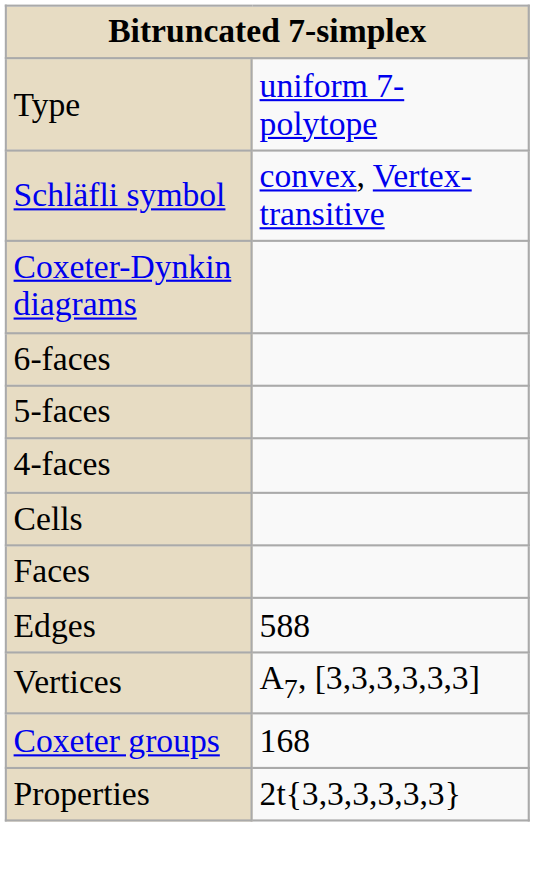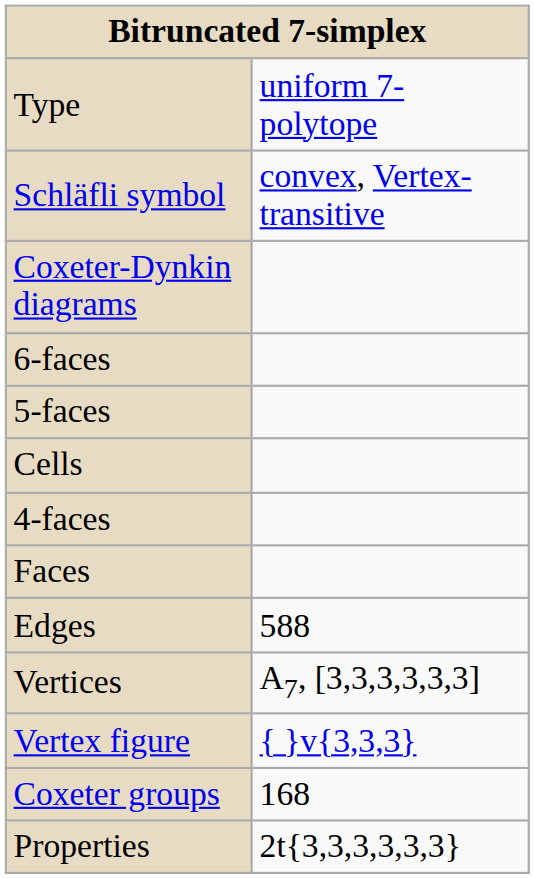rows swapped: 4-faces <-> Cells
+ row: Vertex figure | { }v{3,3,3}
